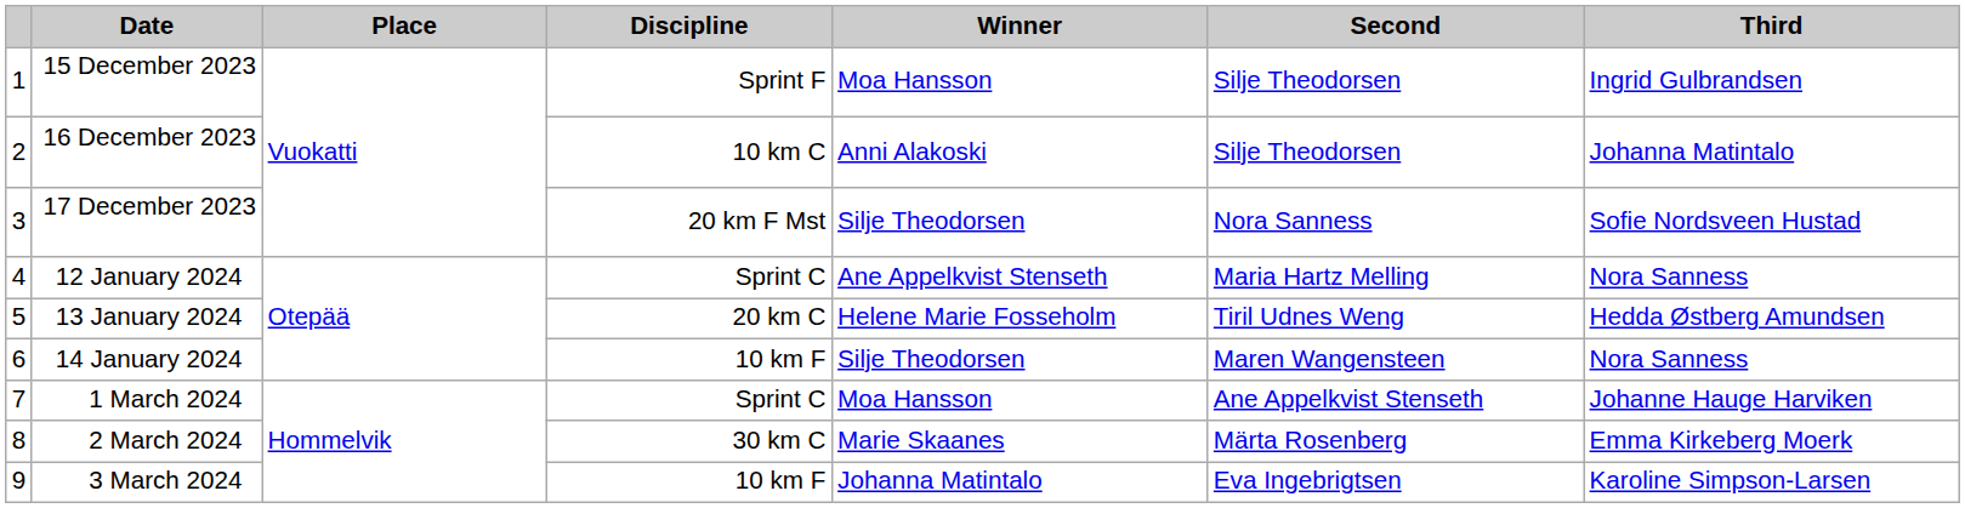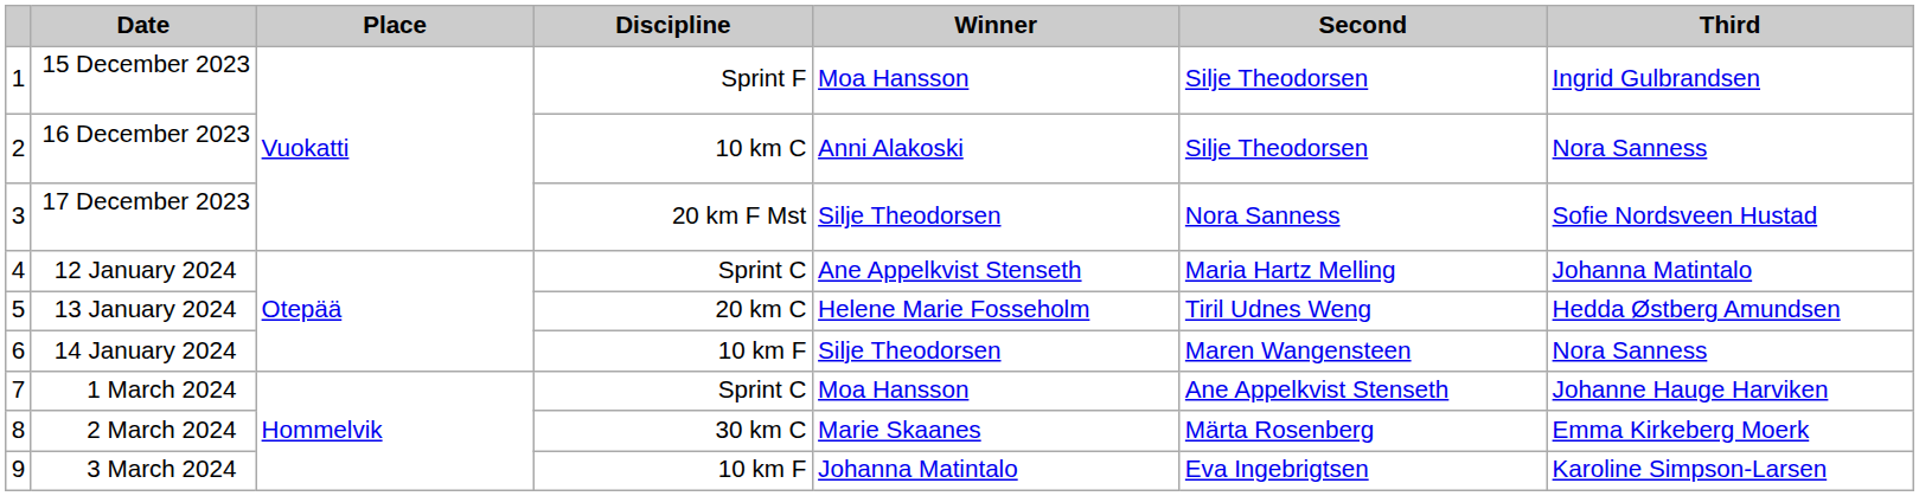16 December 2023 | Third: Johanna Matintalo -> Nora Sanness
12 January 2024 | Third: Nora Sanness -> Johanna Matintalo
